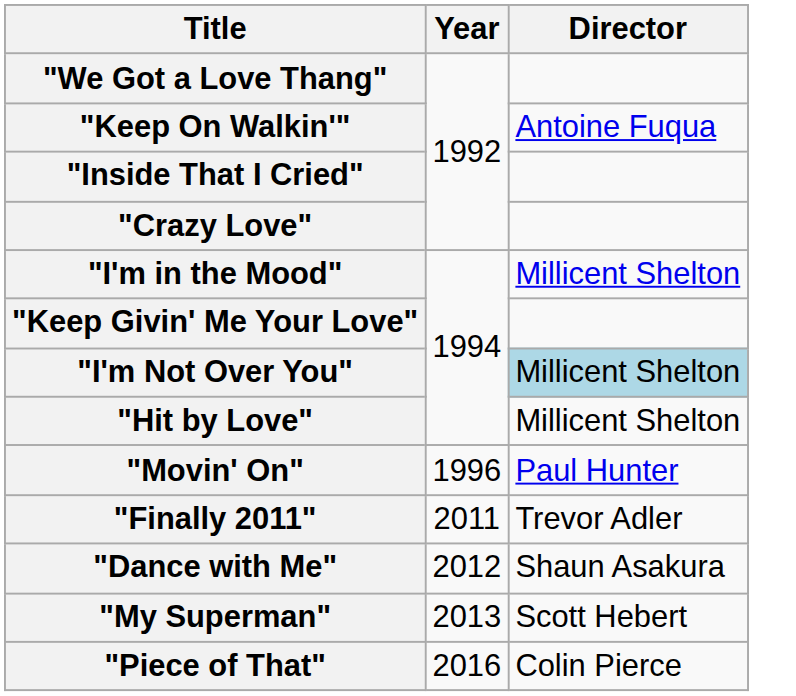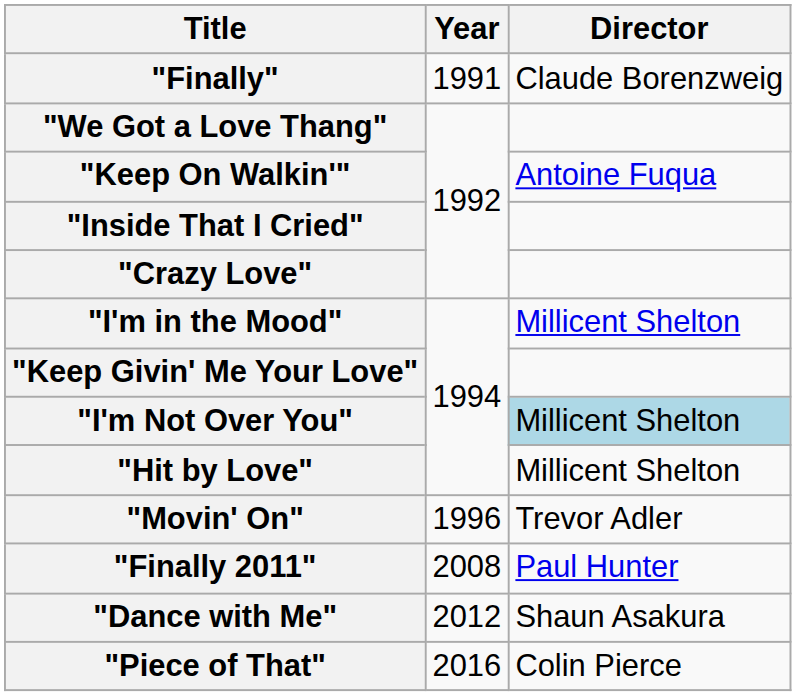+ row: "Finally" | 1991 | Claude Borenzweig
"Movin' On" | Director: Paul Hunter -> Trevor Adler
"Finally 2011" | Year: 2011 -> 2008
"Finally 2011" | Director: Trevor Adler -> Paul Hunter
- row: "My Superman" | 2013 | Scott Hebert
